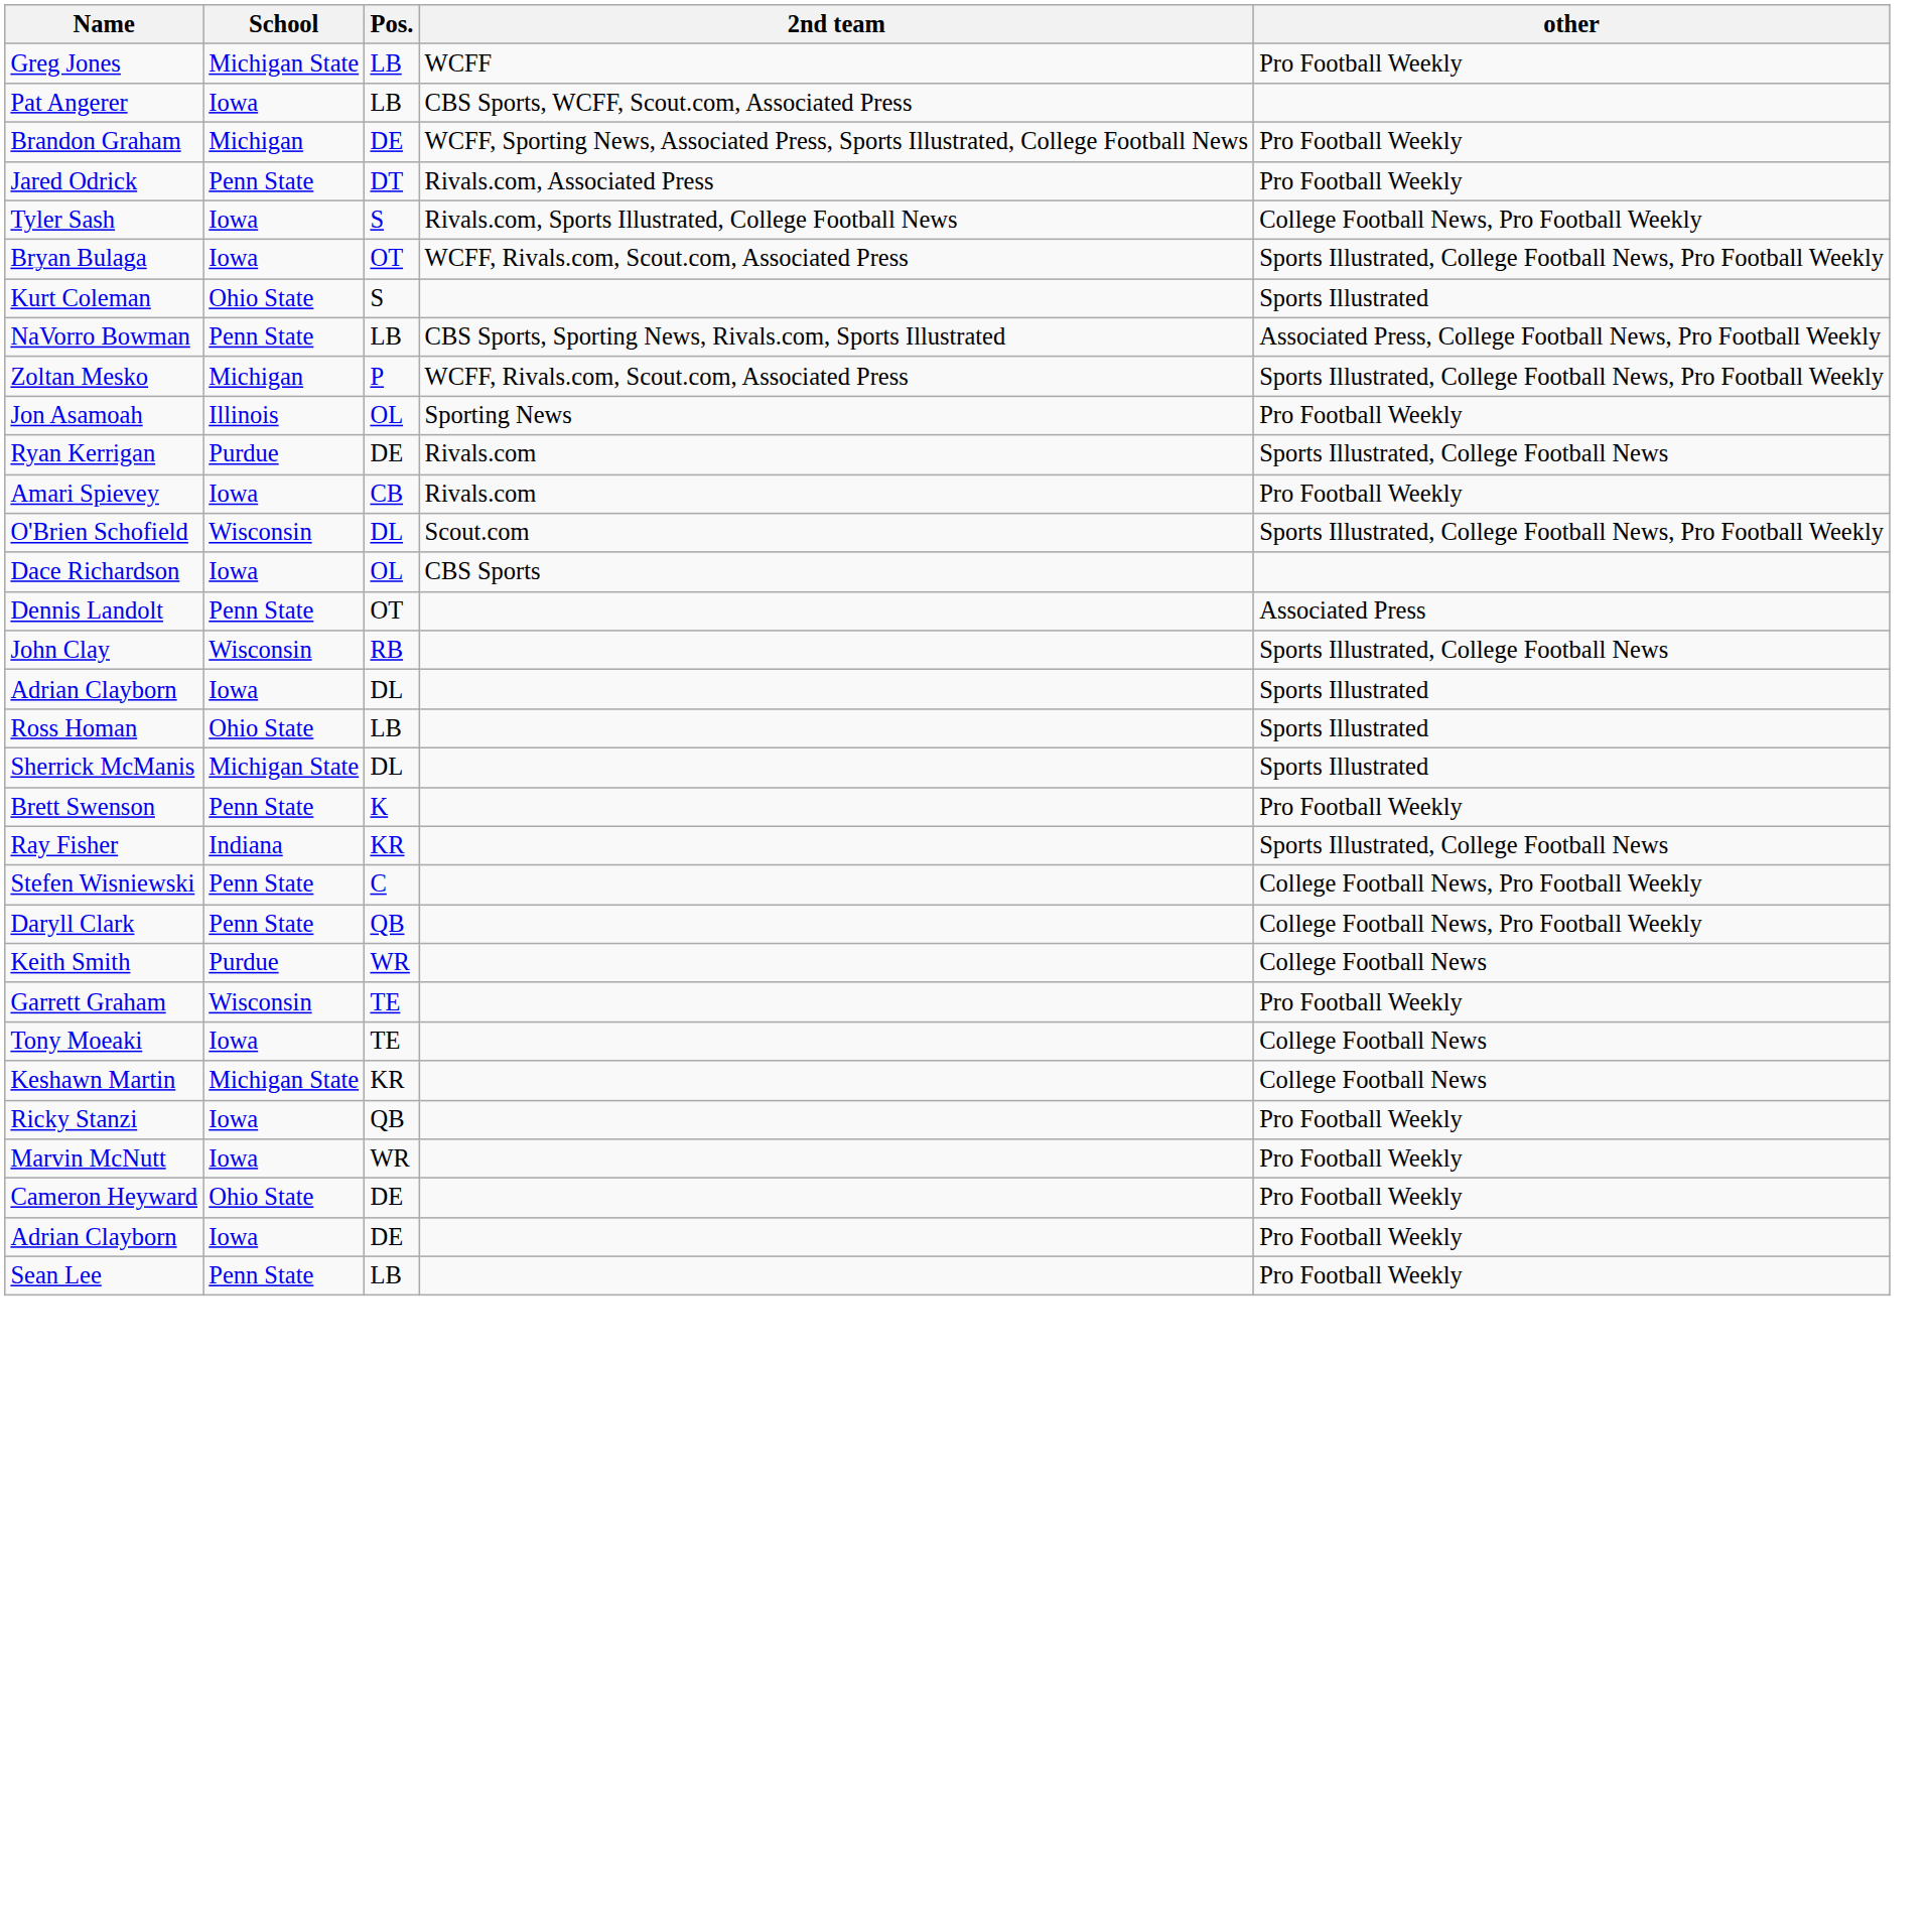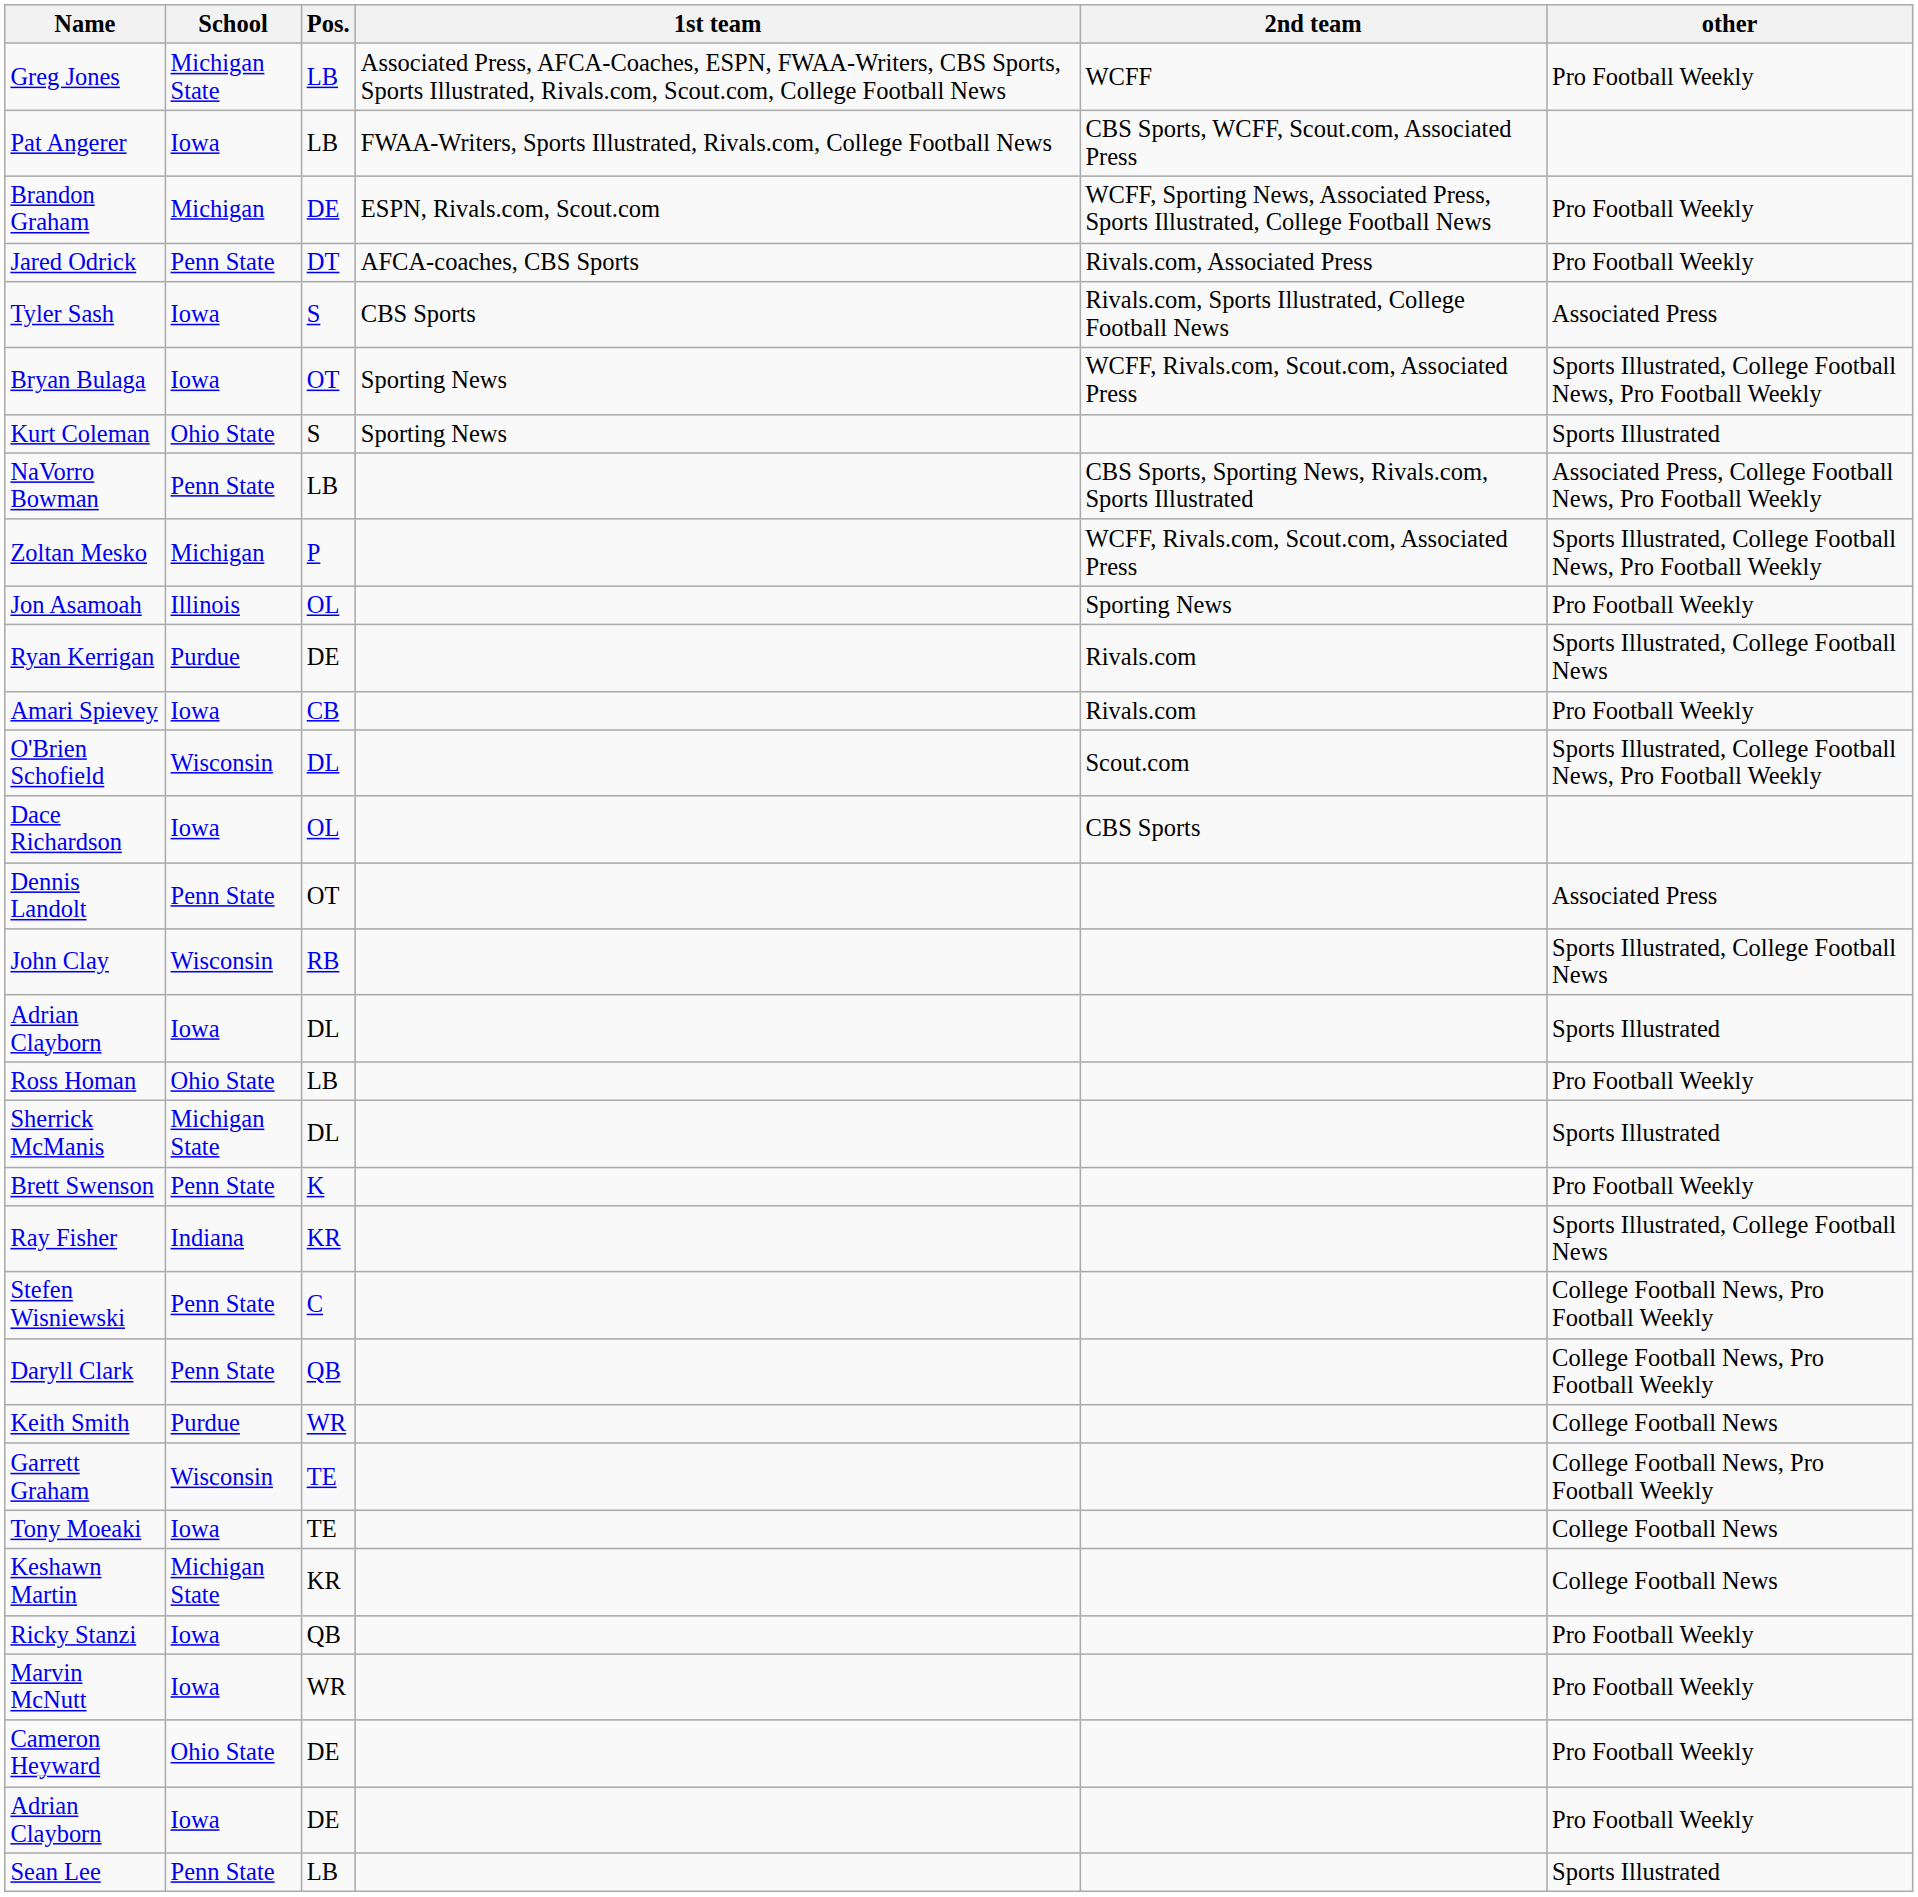+ column: 1st team | Associated Press, AFCA-Coaches, ESPN, FWAA-Writers, CBS Sports, Sports Illustrated, Rivals.com, Scout.com, College Football News | FWAA-Writers, Sports Illustrated, Rivals.com, College Football News | ESPN, Rivals.com, Scout.com | AFCA-coaches, CBS Sports | CBS Sports | Sporting News | Sporting News
Tyler Sash | other: College Football News, Pro Football Weekly -> Associated Press
Ross Homan | other: Sports Illustrated -> Pro Football Weekly
Garrett Graham | other: Pro Football Weekly -> College Football News, Pro Football Weekly
Sean Lee | other: Pro Football Weekly -> Sports Illustrated
